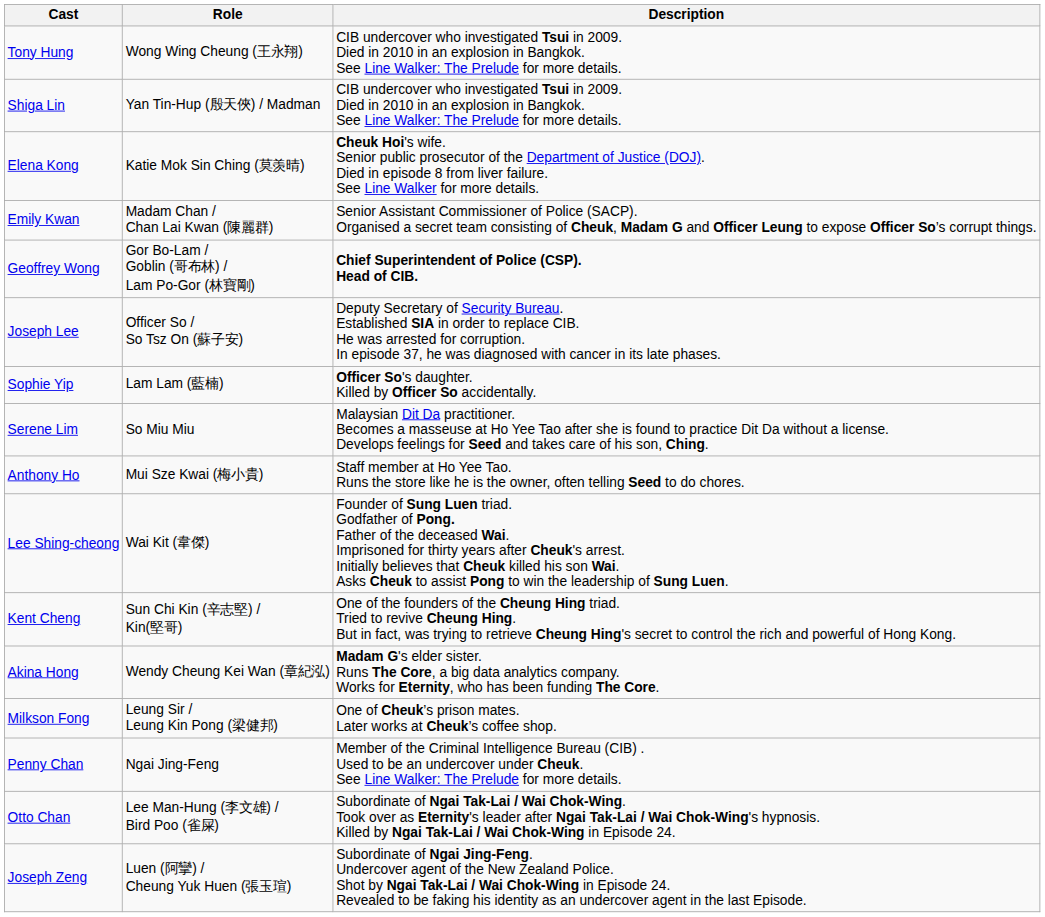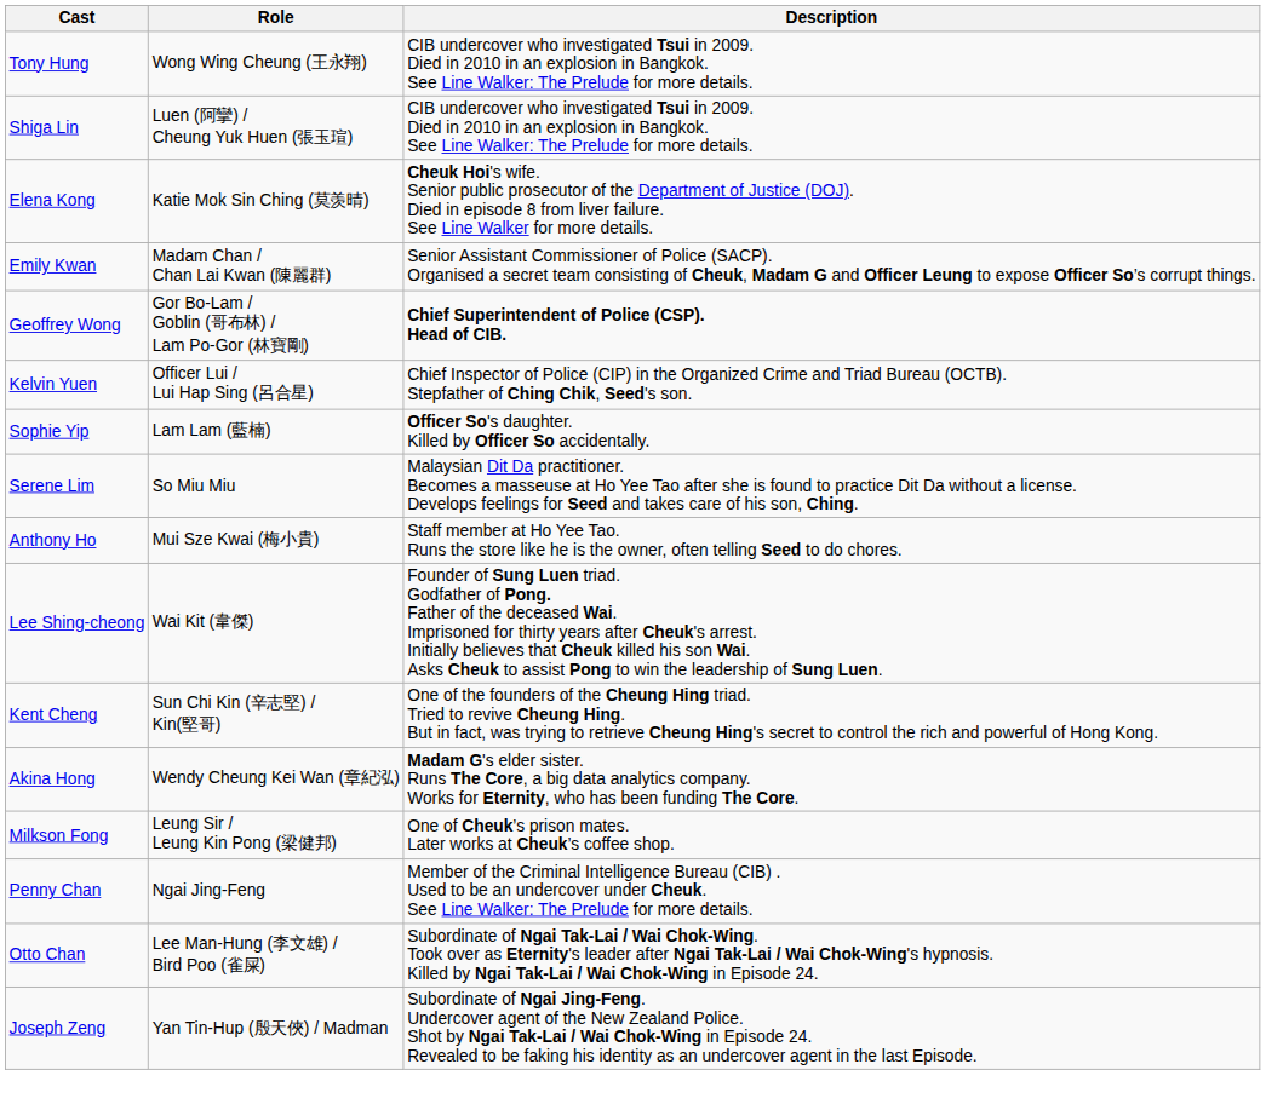Shiga Lin | Role: Yan Tin-Hup (殷天俠) / Madman -> Luen (阿攣) / Cheung Yuk Huen (張玉瑄)
+ row: Kelvin Yuen | Officer Lui / Lui Hap Sing (呂合星) | Chief Inspector of Police (CIP) in the Organized Crime and Triad Bureau (OCTB). Stepfather of Ching Chik, Seed's son.
- row: Joseph Lee | Officer So / So Tsz On (蘇子安) | Deputy Secretary of Security Bureau. Established SIA in order to replace CIB. He was arrested for corruption. In episode 37, he was diagnosed with cancer in its late phases.
Joseph Zeng | Role: Luen (阿攣) / Cheung Yuk Huen (張玉瑄) -> Yan Tin-Hup (殷天俠) / Madman
